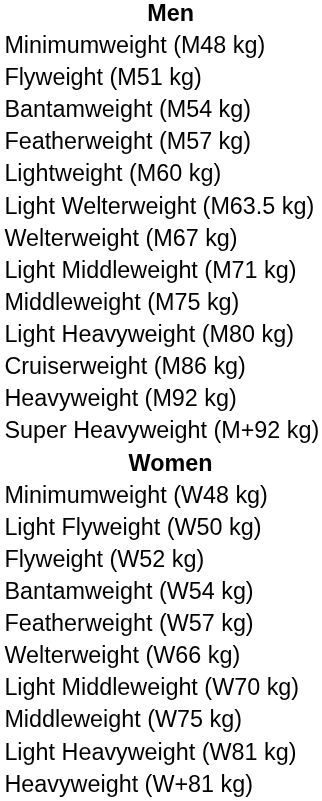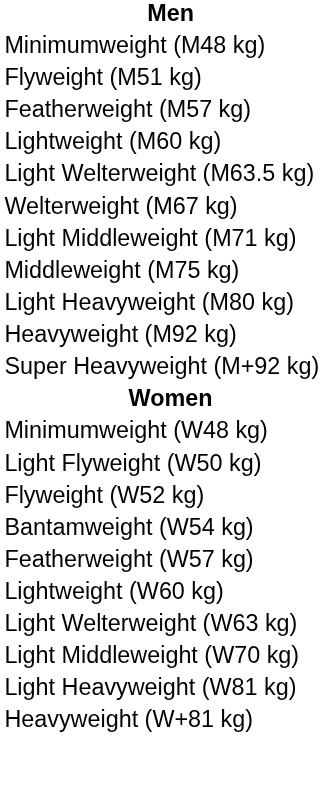- row: Bantamweight (M54 kg)
- row: Cruiserweight (M86 kg)
+ row: Lightweight (W60 kg)
+ row: Light Welterweight (W63 kg)
- row: Welterweight (W66 kg)
- row: Middleweight (W75 kg)
